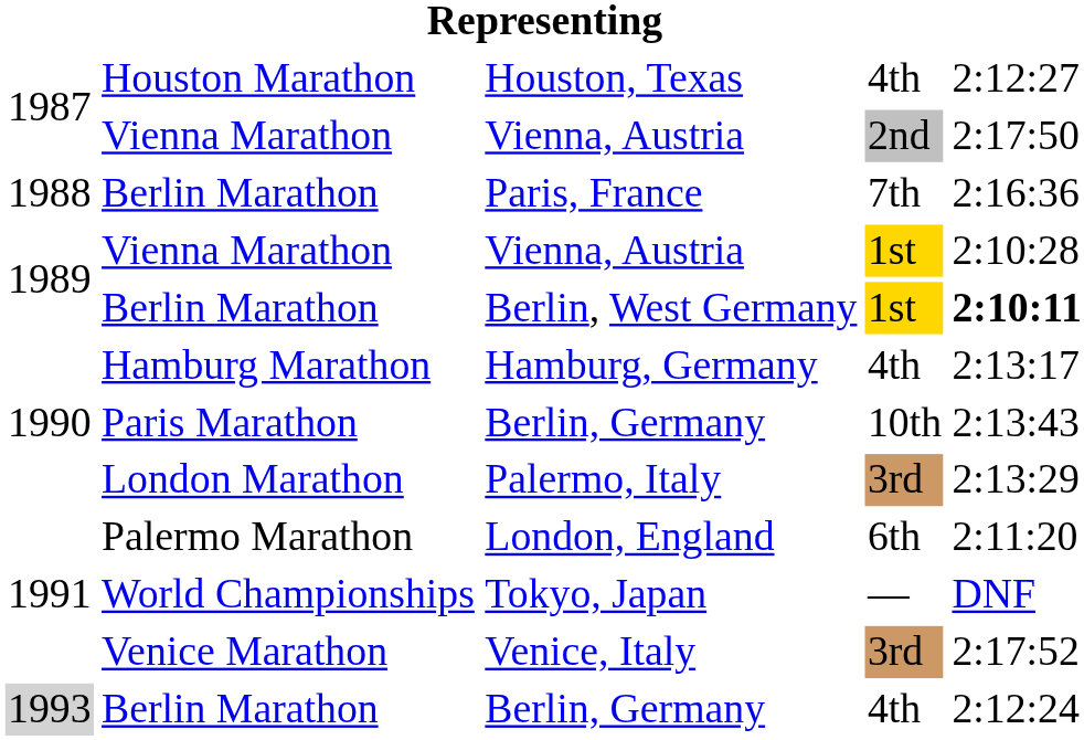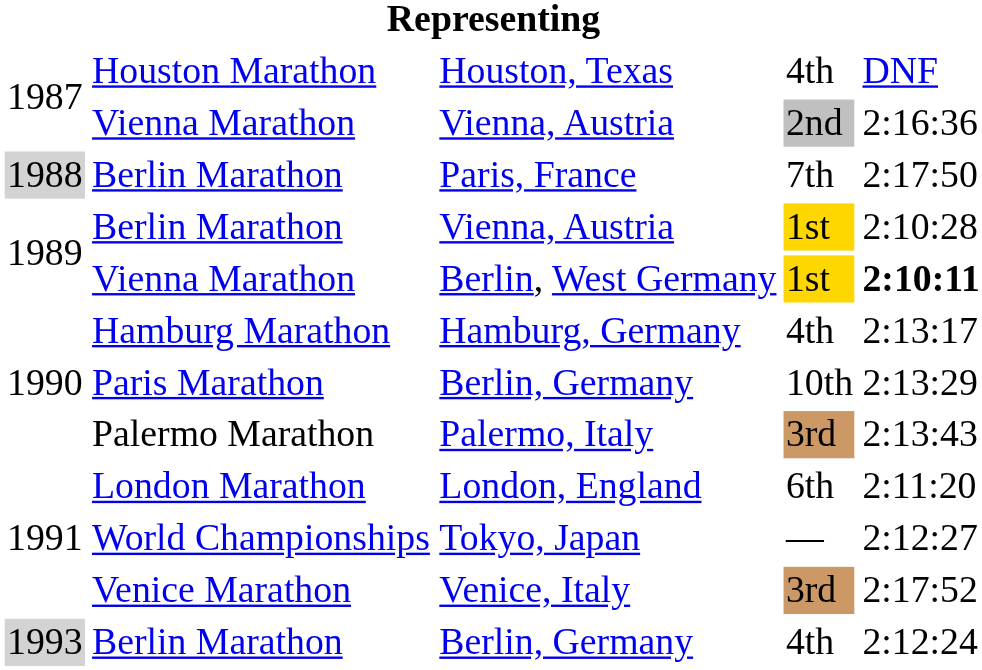Houston, Texas | column 5: 2:12:27 -> DNF
Vienna, Austria / 2nd | column 5: 2:17:50 -> 2:16:36
Paris, France | column 1: no background -> lightgrey background
Paris, France | column 5: 2:16:36 -> 2:17:50
Vienna, Austria / 1st | column 2: Vienna Marathon -> Berlin Marathon
Berlin, West Germany | column 2: Berlin Marathon -> Vienna Marathon
Berlin, Germany / 10th | column 5: 2:13:43 -> 2:13:29
Palermo, Italy | column 2: London Marathon -> Palermo Marathon
Palermo, Italy | column 5: 2:13:29 -> 2:13:43
London, England | column 2: Palermo Marathon -> London Marathon
Tokyo, Japan | column 5: DNF -> 2:12:27
